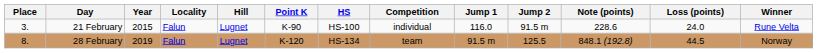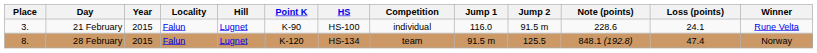21 February | Loss (points): 24.0 -> 24.1
28 February | Year: 2019 -> 2015
28 February | Loss (points): 44.5 -> 47.4
